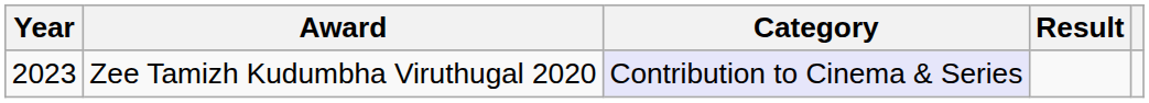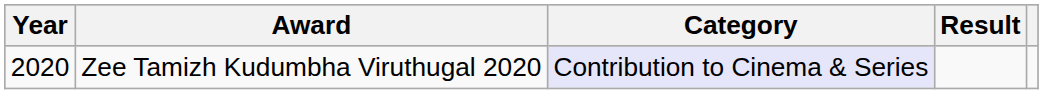Zee Tamizh Kudumbha Viruthugal 2020 | Year: 2023 -> 2020
